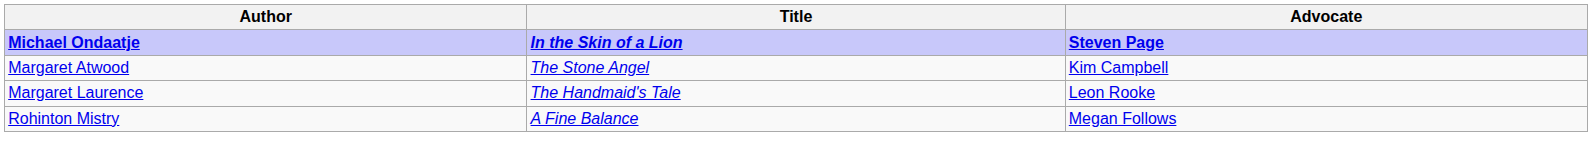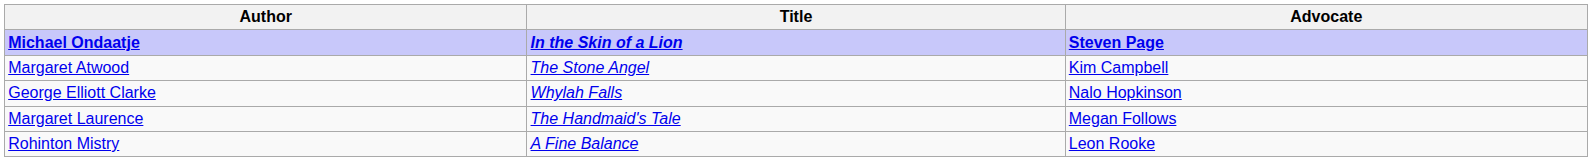+ row: George Elliott Clarke | Whylah Falls | Nalo Hopkinson
Margaret Laurence | Advocate: Leon Rooke -> Megan Follows
Rohinton Mistry | Advocate: Megan Follows -> Leon Rooke
